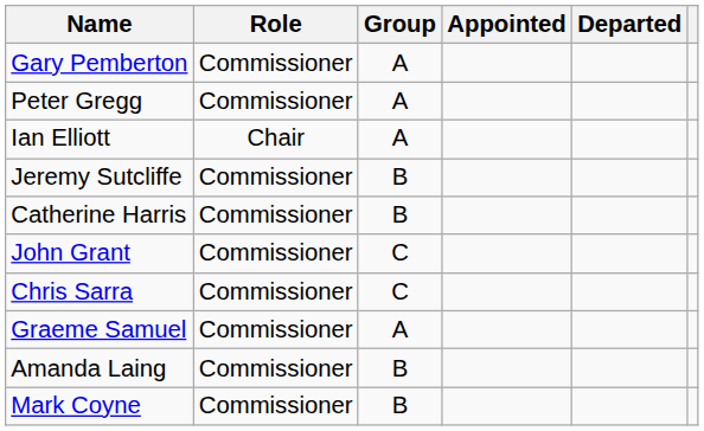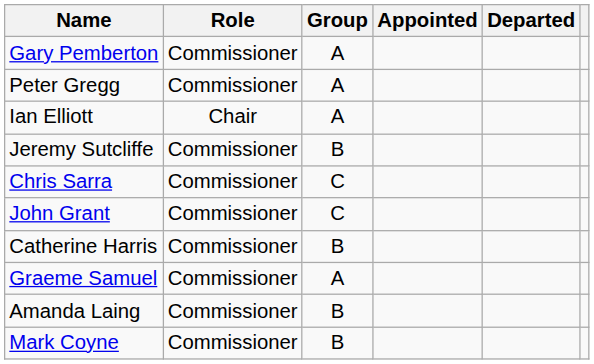rows swapped: Catherine Harris <-> Chris Sarra
